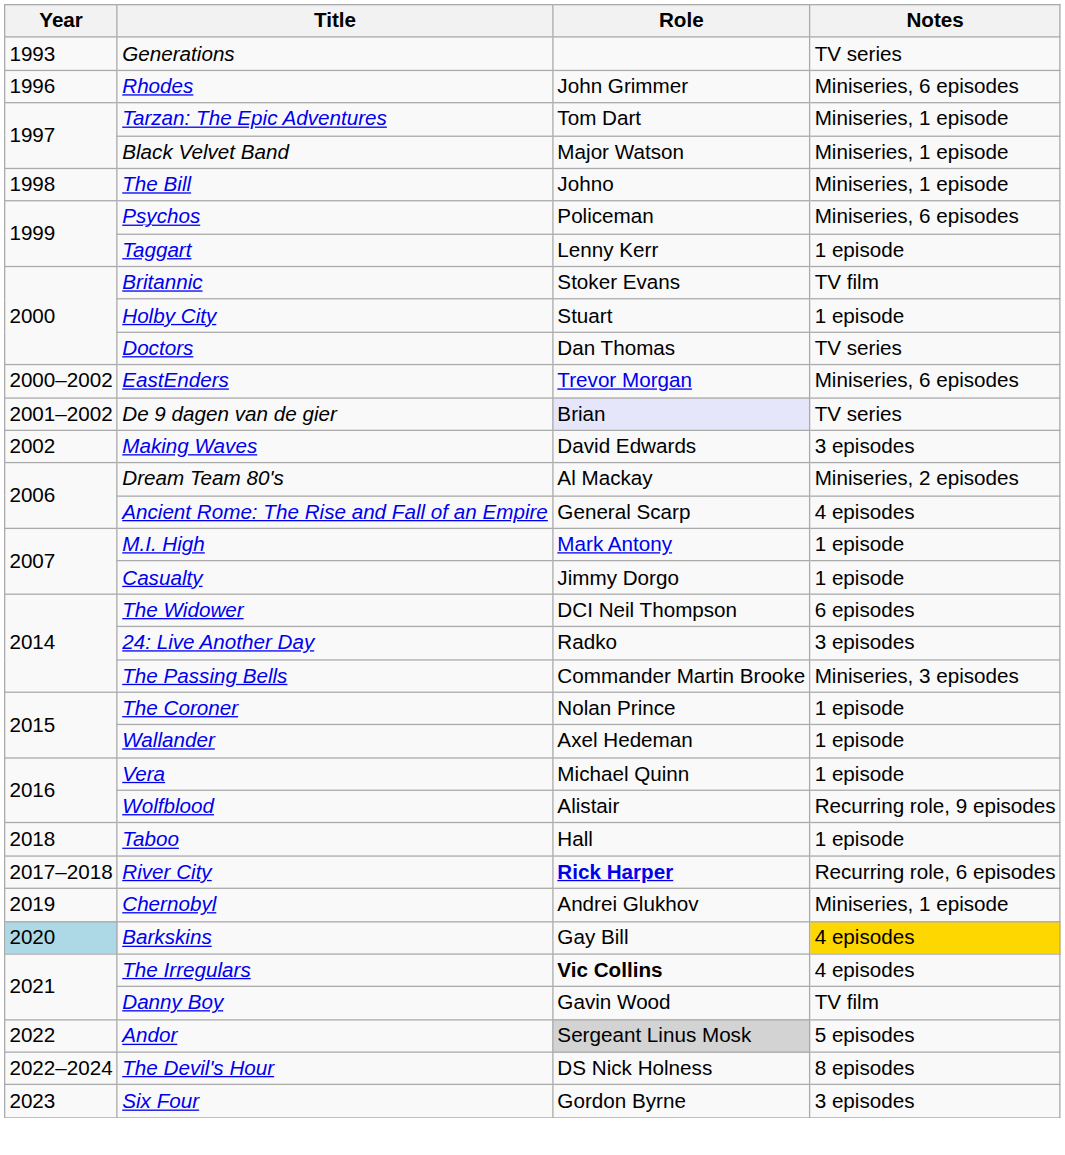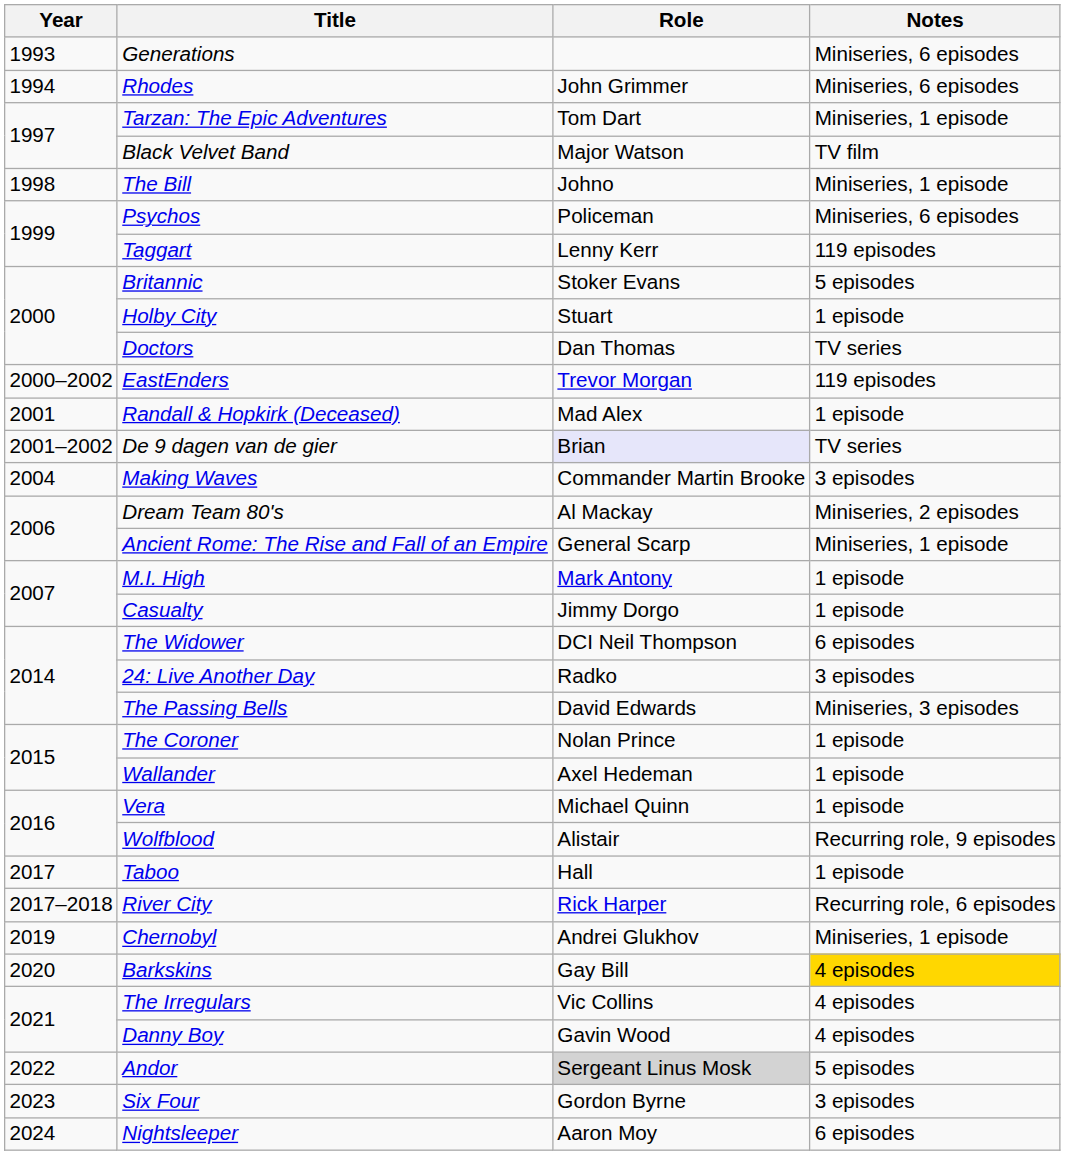Generations | Notes: TV series -> Miniseries, 6 episodes
Rhodes | Year: 1996 -> 1994
Black Velvet Band | Notes: Miniseries, 1 episode -> TV film
Taggart | Notes: 1 episode -> 119 episodes
Britannic | Notes: TV film -> 5 episodes
EastEnders | Notes: Miniseries, 6 episodes -> 119 episodes
+ row: 2001 | Randall & Hopkirk (Deceased) | Mad Alex | 1 episode
Making Waves | Year: 2002 -> 2004
Making Waves | Role: David Edwards -> Commander Martin Brooke
Ancient Rome: The Rise and Fall of an Empire | Notes: 4 episodes -> Miniseries, 1 episode
The Passing Bells | Role: Commander Martin Brooke -> David Edwards
Taboo | Year: 2018 -> 2017
River City | Role: bold -> normal
Barkskins | Year: lightblue background -> no background
The Irregulars | Role: bold -> normal
Danny Boy | Notes: TV film -> 4 episodes
- row: 2022–2024 | The Devil's Hour | DS Nick Holness | 8 episodes
+ row: 2024 | Nightsleeper | Aaron Moy | 6 episodes
